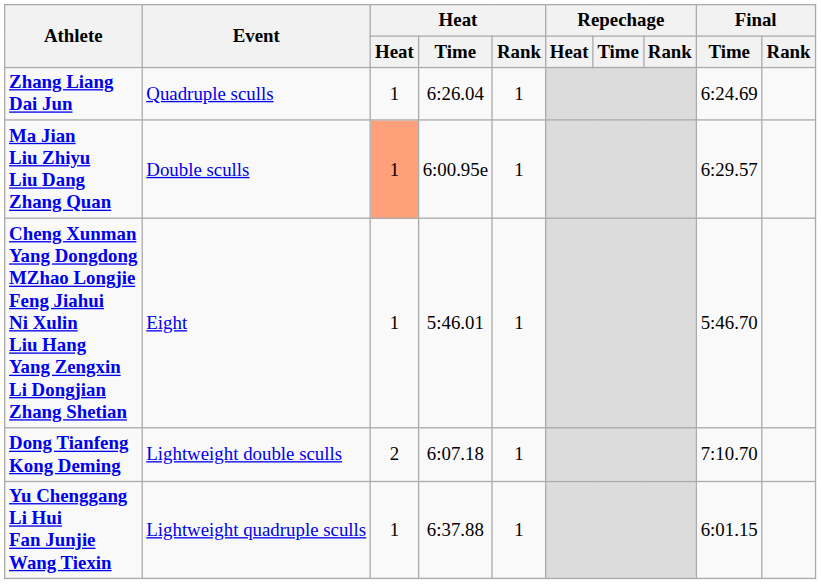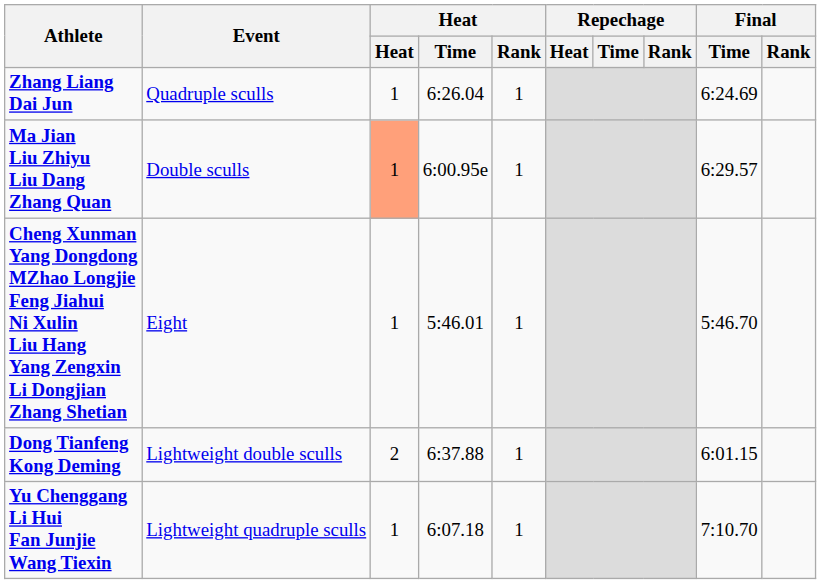Dong Tianfeng Kong Deming | Heat / Time: 6:07.18 -> 6:37.88
Dong Tianfeng Kong Deming | Final / Time: 7:10.70 -> 6:01.15
Yu Chenggang Li Hui Fan Junjie Wang Tiexin | Heat / Time: 6:37.88 -> 6:07.18
Yu Chenggang Li Hui Fan Junjie Wang Tiexin | Final / Time: 6:01.15 -> 7:10.70
